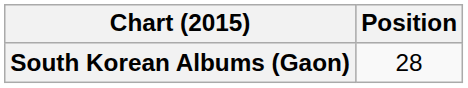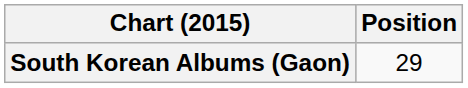South Korean Albums (Gaon) | Position: 28 -> 29
